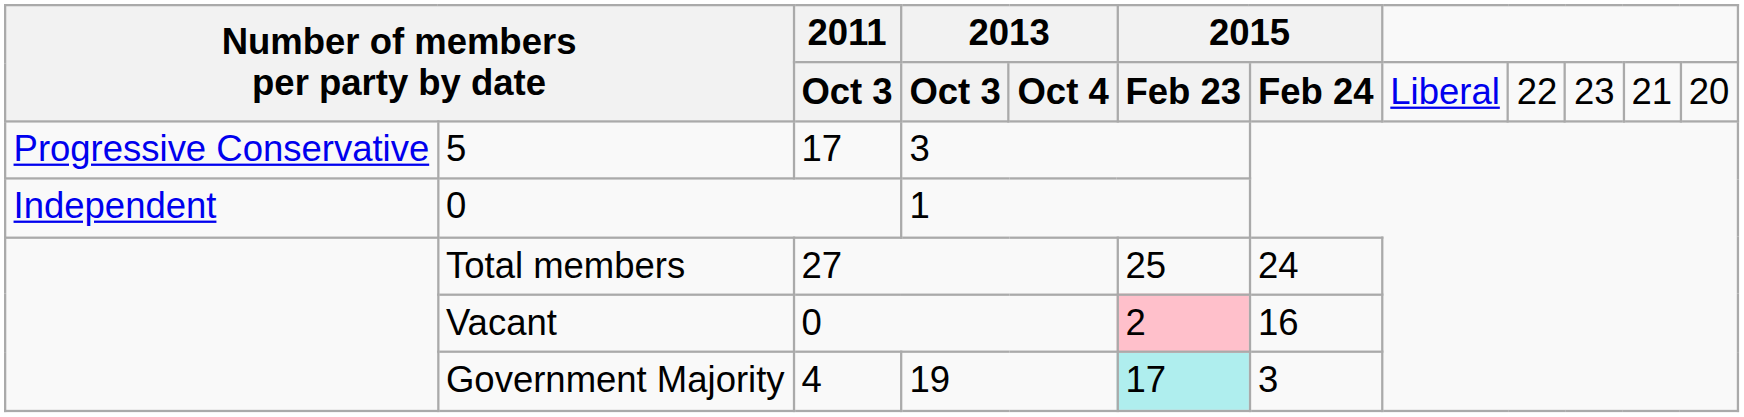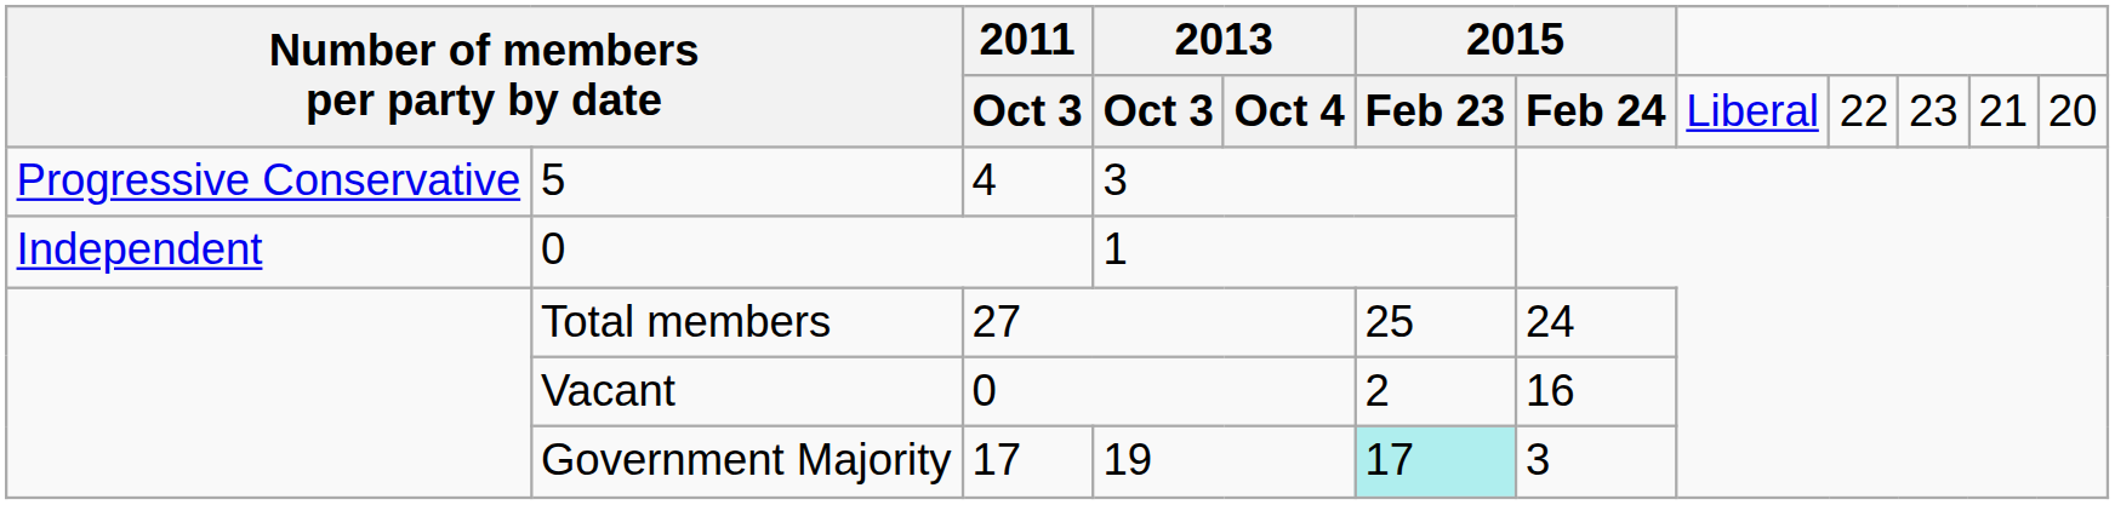5 | 2011: 17 -> 4
Vacant | column 6: pink background -> no background
Government Majority | 2011: 4 -> 17
